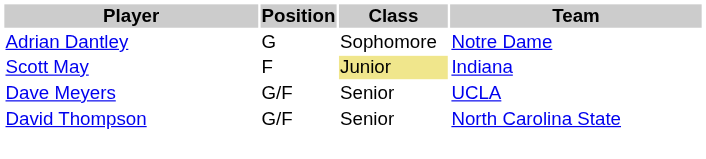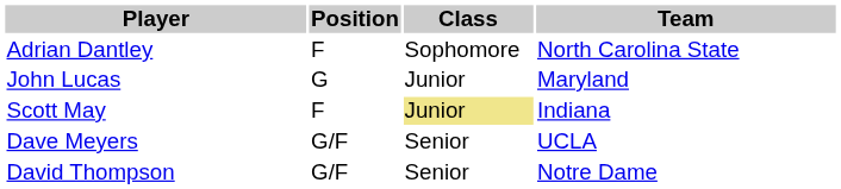Adrian Dantley | Position: G -> F
Adrian Dantley | Team: Notre Dame -> North Carolina State
+ row: John Lucas | G | Junior | Maryland
David Thompson | Team: North Carolina State -> Notre Dame
